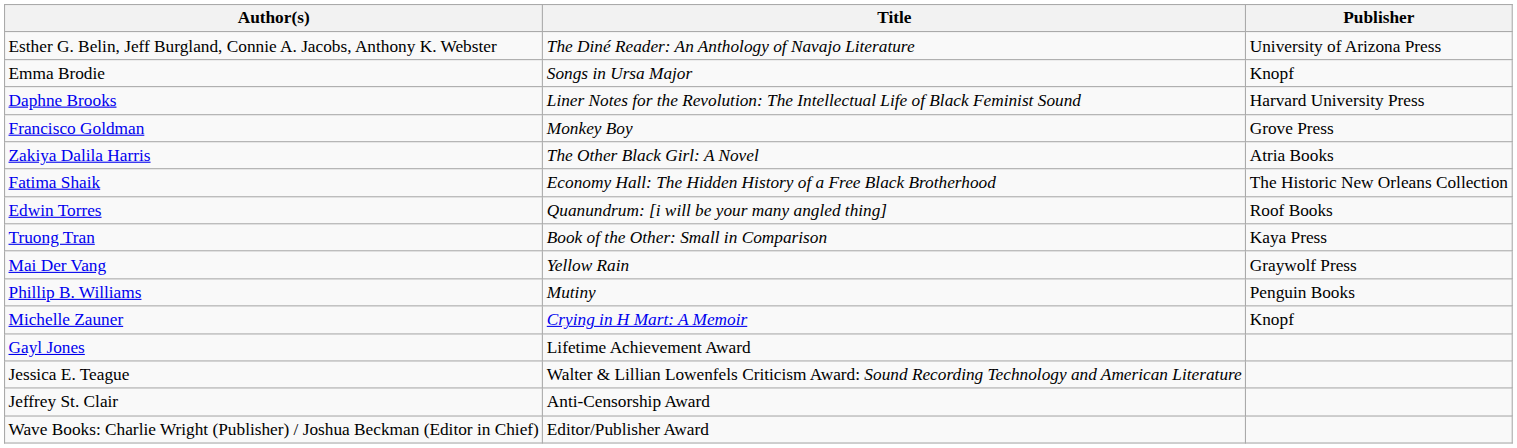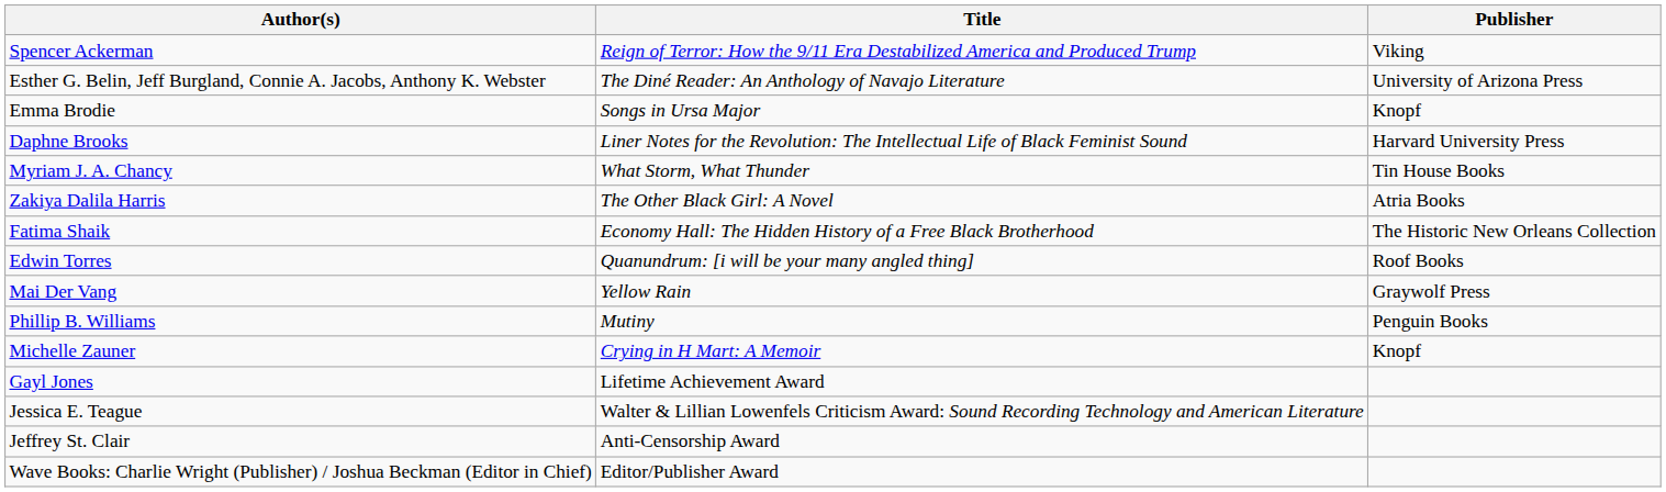+ row: Spencer Ackerman | Reign of Terror: How the 9/11 Era Destabilized America and Produced Trump | Viking
+ row: Myriam J. A. Chancy | What Storm, What Thunder | Tin House Books
- row: Francisco Goldman | Monkey Boy | Grove Press
- row: Truong Tran | Book of the Other: Small in Comparison | Kaya Press
